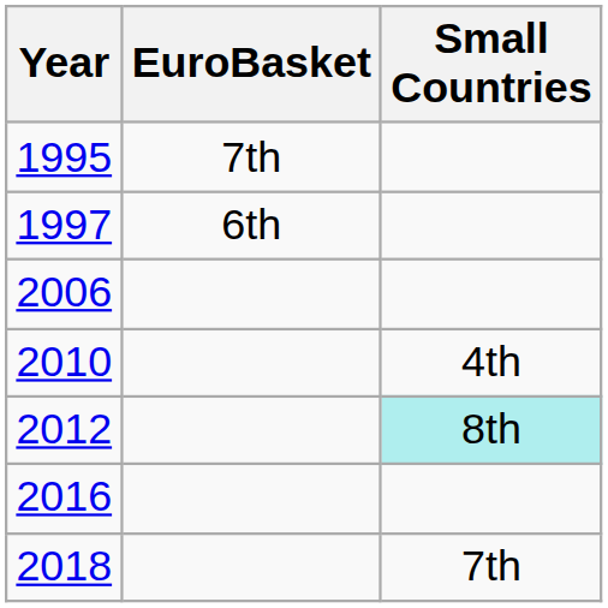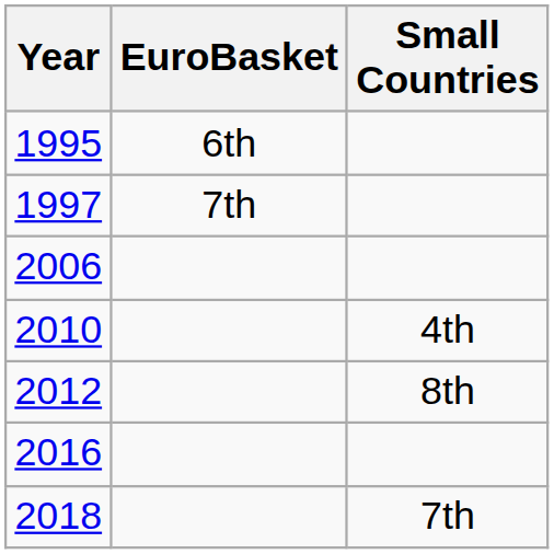1995 | EuroBasket: 7th -> 6th
1997 | EuroBasket: 6th -> 7th
2012 | Small Countries: paleturquoise background -> no background
